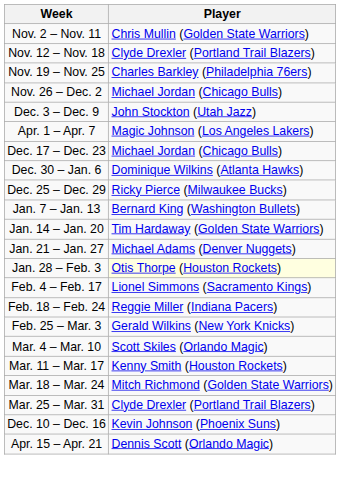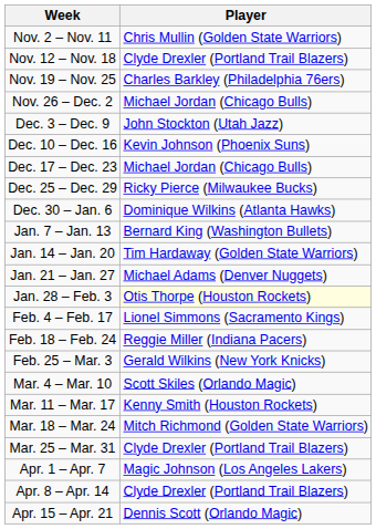rows swapped: Dec. 10 – Dec. 16 <-> Apr. 1 – Apr. 7
rows swapped: Dec. 25 – Dec. 29 <-> Dec. 30 – Jan. 6
+ row: Apr. 8 – Apr. 14 | Clyde Drexler (Portland Trail Blazers)
